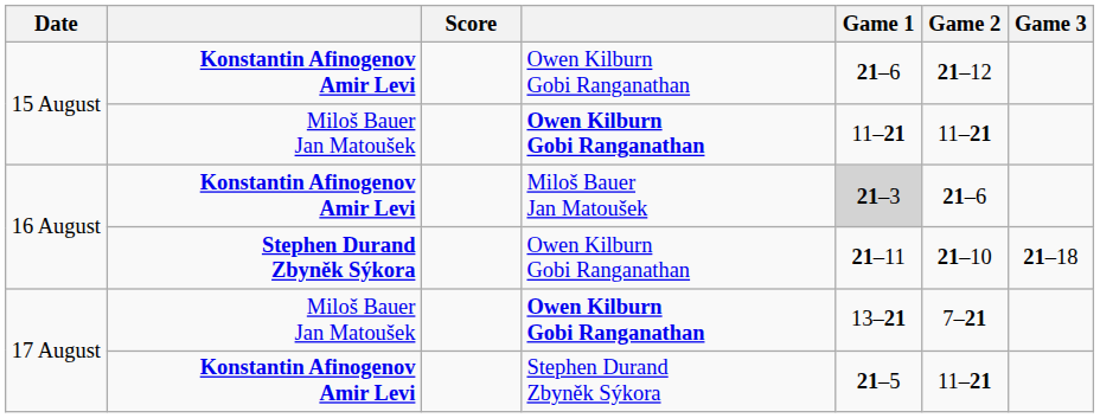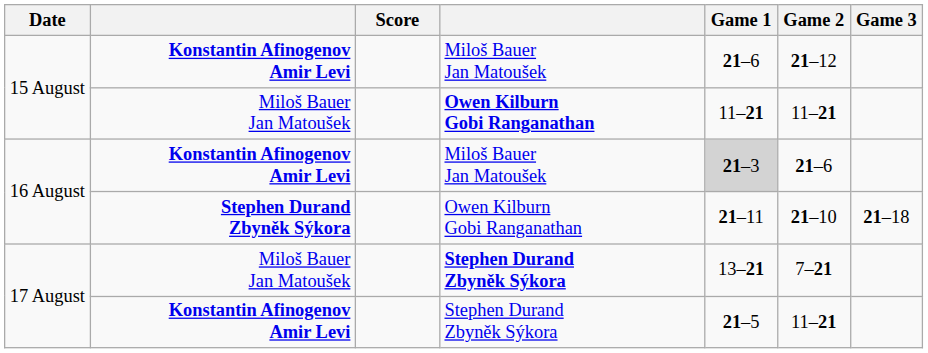15 August / Konstantin Afinogenov Amir Levi | column 4: Owen Kilburn Gobi Ranganathan -> Miloš Bauer Jan Matoušek
17 August / Miloš Bauer Jan Matoušek | column 4: Owen Kilburn Gobi Ranganathan -> Stephen Durand Zbyněk Sýkora
